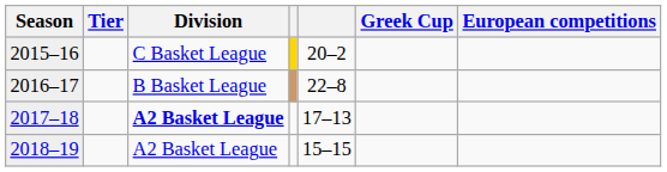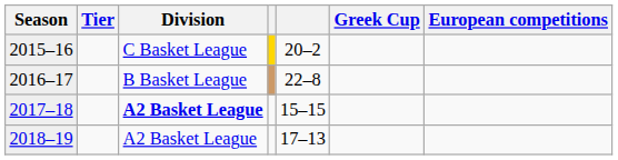2017–18 | column 5: 17–13 -> 15–15
2018–19 | column 5: 15–15 -> 17–13
